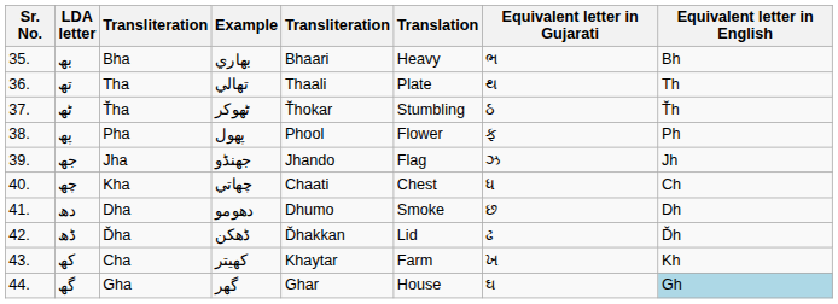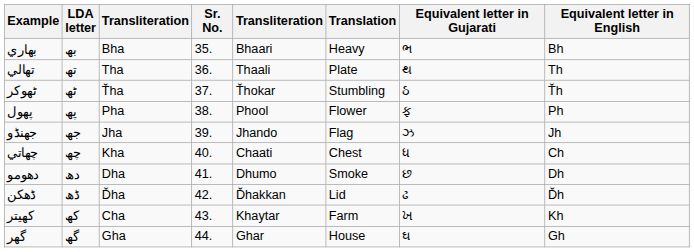columns swapped: Sr. No. <-> Example
گھ | Equivalent letter in English: lightblue background -> no background
